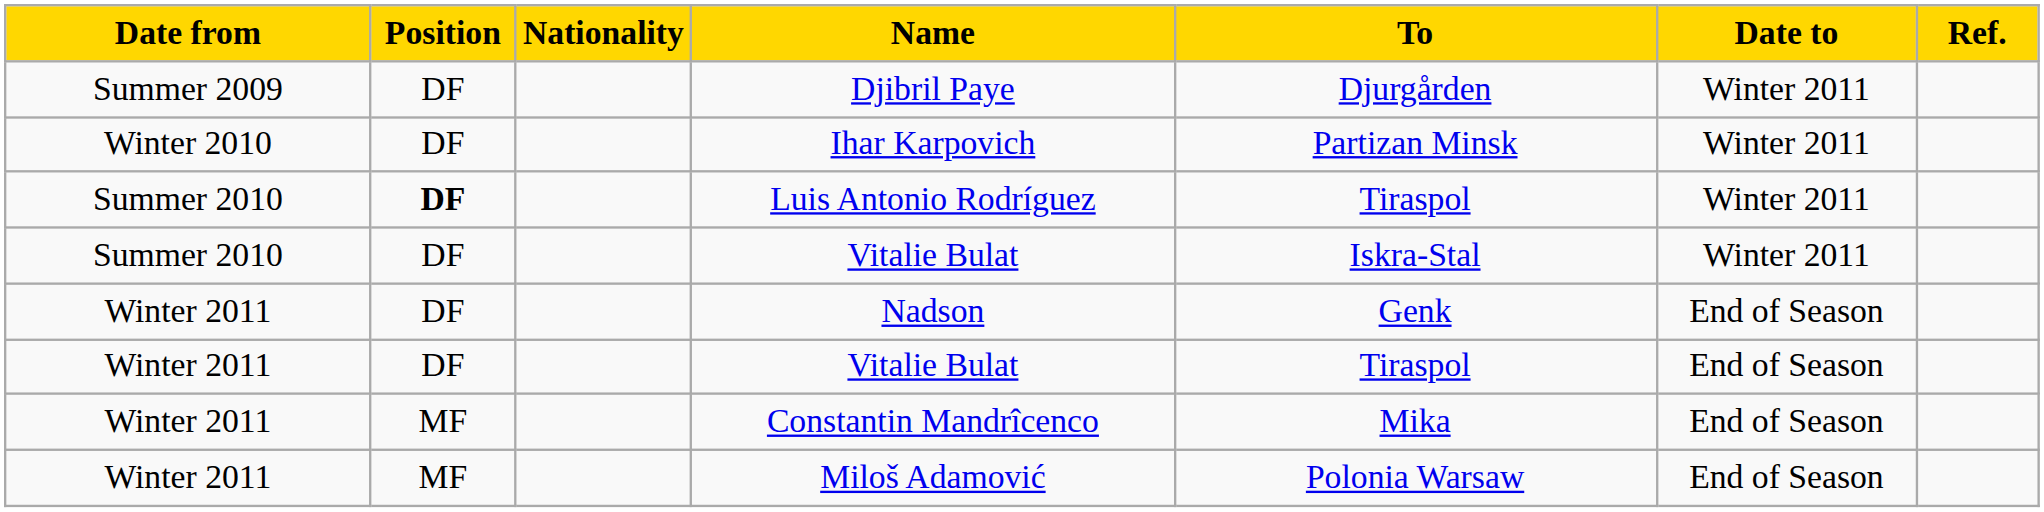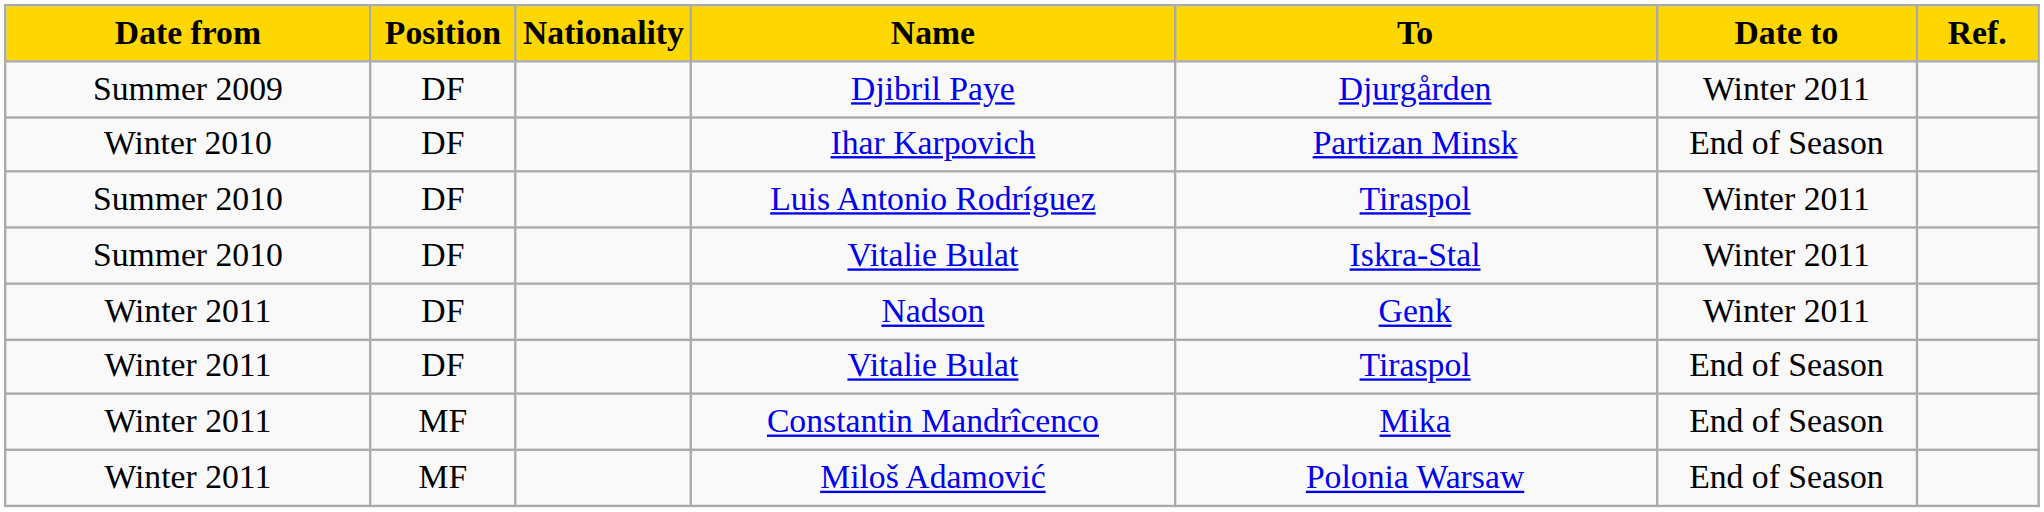Ihar Karpovich | Date to: Winter 2011 -> End of Season
Luis Antonio Rodríguez | Position: bold -> normal
Nadson | Date to: End of Season -> Winter 2011
